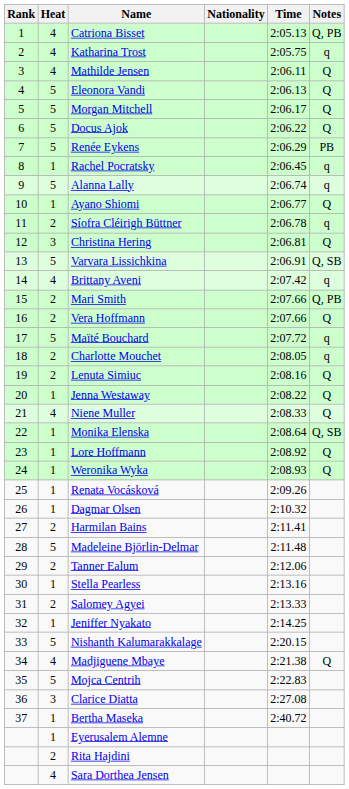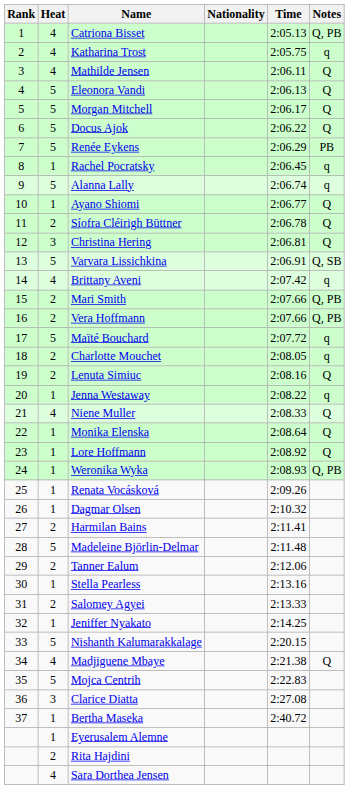Síofra Cléirigh Büttner | Notes: q -> Q
Vera Hoffmann | Notes: Q -> Q, PB
Jenna Westaway | Notes: Q -> q
Monika Elenska | Notes: Q, SB -> Q
Weronika Wyka | Notes: Q -> Q, PB
